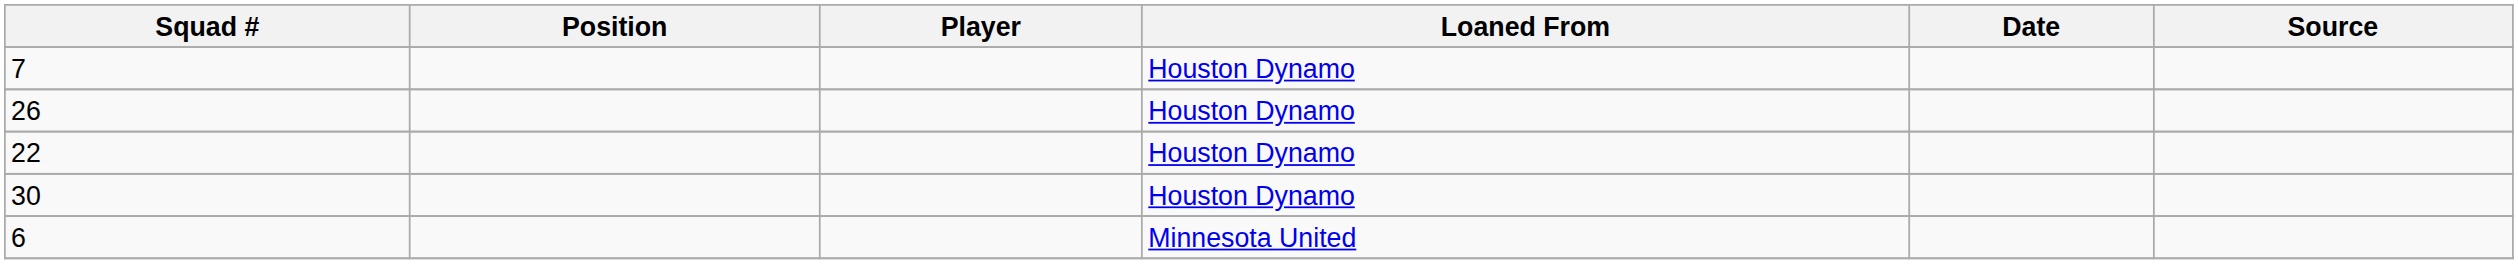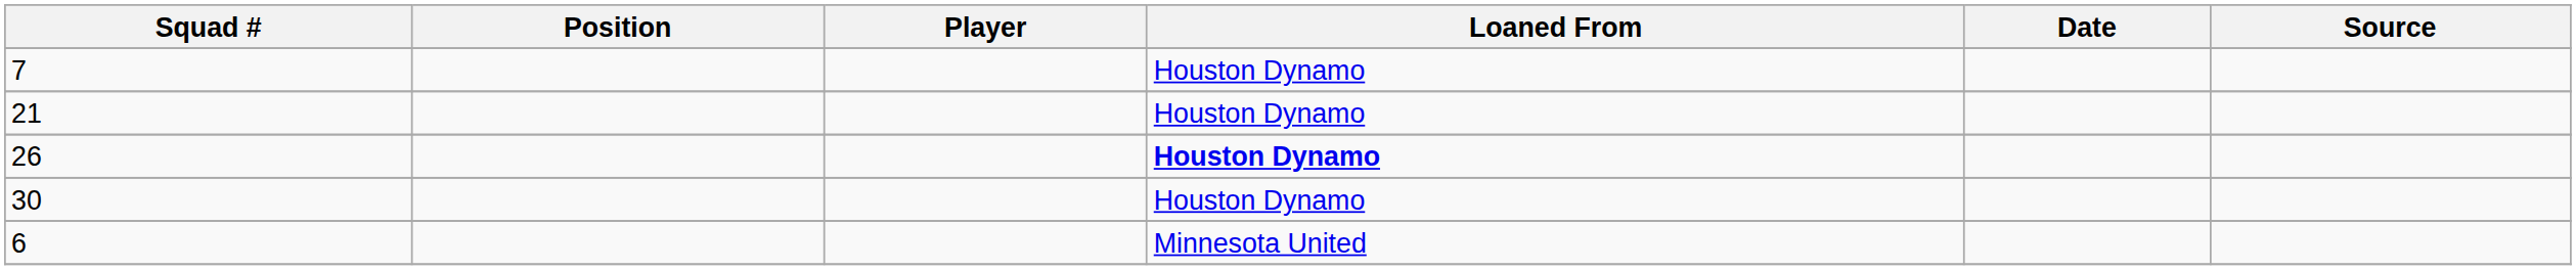+ row: 21 | Houston Dynamo
26 | Loaned From: normal -> bold
- row: 22 | Houston Dynamo
